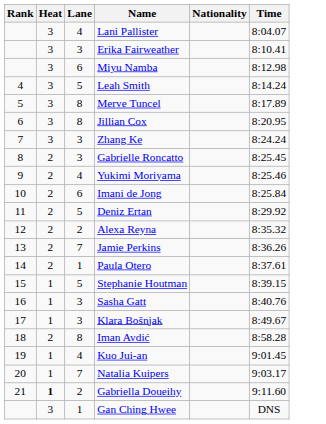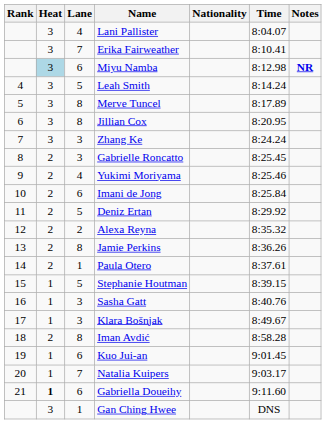+ column: Notes | NR
Erika Fairweather | Lane: 3 -> 7
Miyu Namba | Heat: no background -> lightblue background
Jamie Perkins | Lane: 7 -> 8
Kuo Jui-an | Lane: 4 -> 6
Gabriella Doueihy | Lane: 2 -> 6
